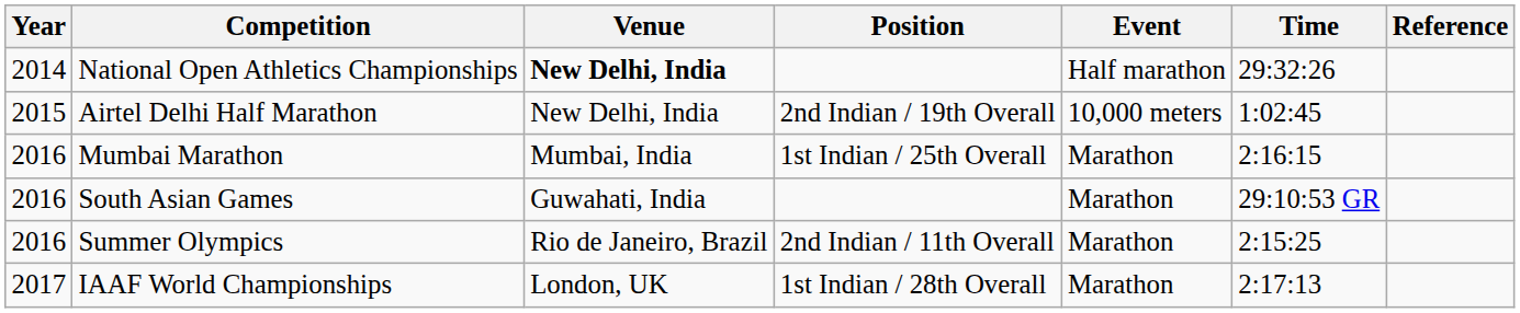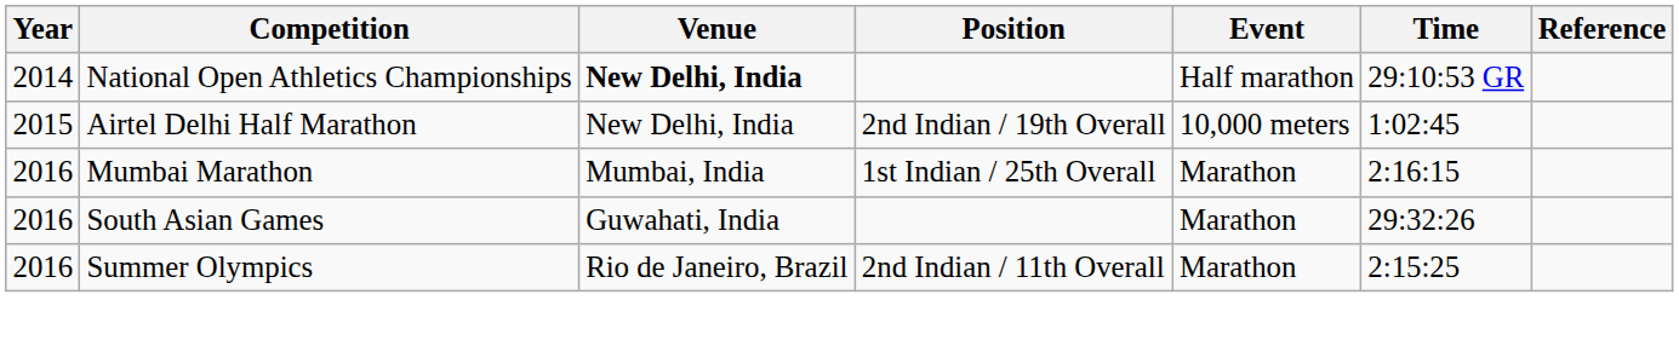National Open Athletics Championships | Time: 29:32:26 -> 29:10:53 GR
South Asian Games | Time: 29:10:53 GR -> 29:32:26
- row: 2017 | IAAF World Championships | London, UK | 1st Indian / 28th Overall | Marathon | 2:17:13
